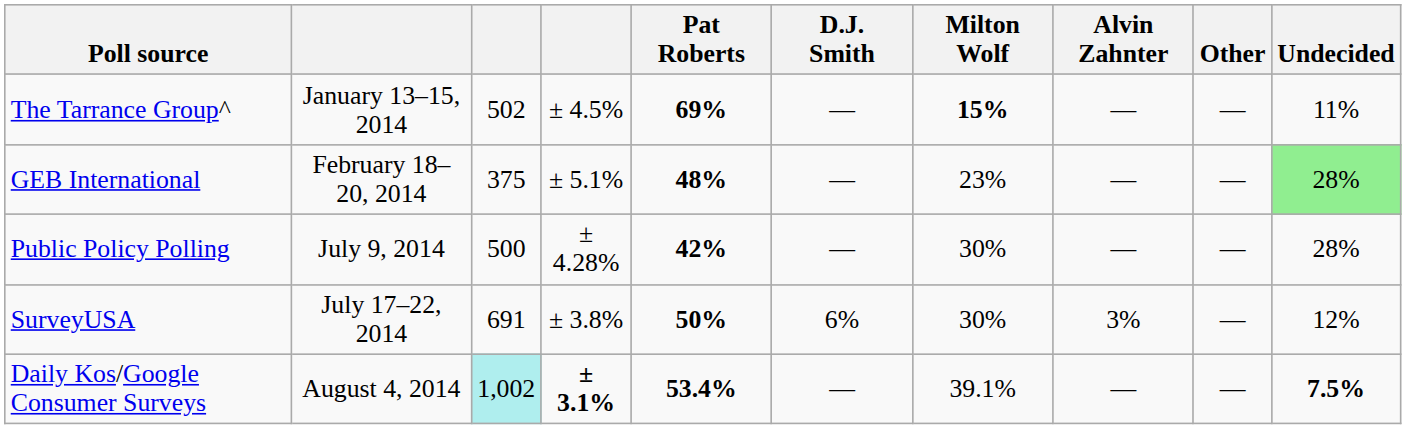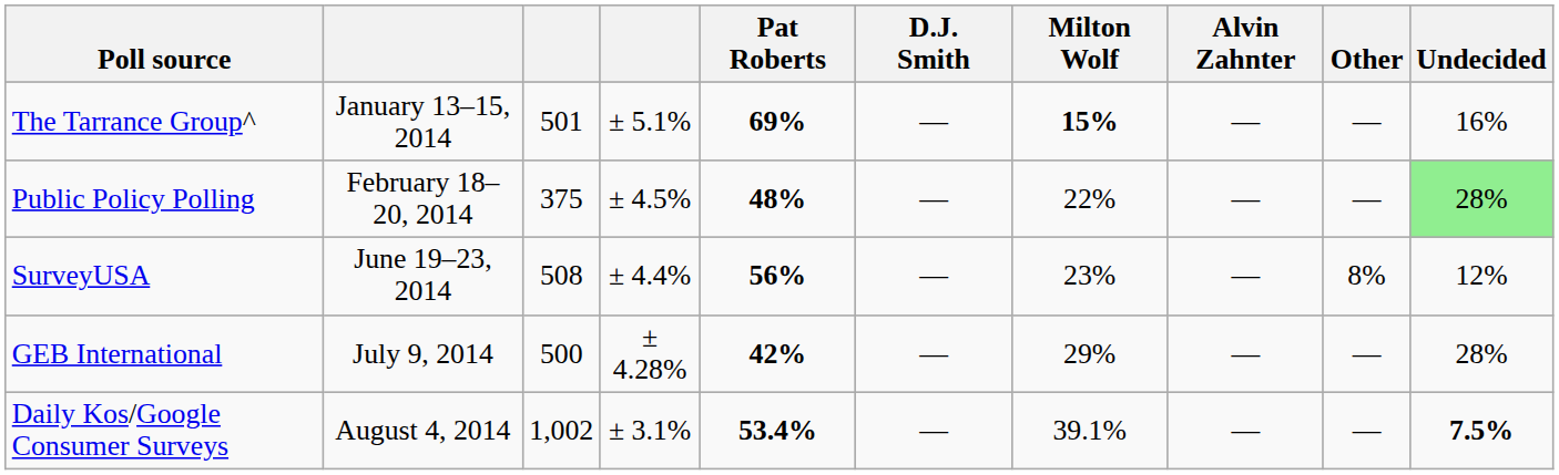January 13–15, 2014 | column 3: 502 -> 501
January 13–15, 2014 | column 4: ± 4.5% -> ± 5.1%
January 13–15, 2014 | Undecided: 11% -> 16%
February 18–20, 2014 | Poll source: GEB International -> Public Policy Polling
February 18–20, 2014 | column 4: ± 5.1% -> ± 4.5%
February 18–20, 2014 | Milton Wolf: 23% -> 22%
+ row: SurveyUSA | June 19–23, 2014 | 508 | ± 4.4% | 56% | — | 23% | — | 8% | 12%
July 9, 2014 | Poll source: Public Policy Polling -> GEB International
July 9, 2014 | Milton Wolf: 30% -> 29%
- row: SurveyUSA | July 17–22, 2014 | 691 | ± 3.8% | 50% | 6% | 30% | 3% | — | 12%
August 4, 2014 | column 3: paleturquoise background -> no background
August 4, 2014 | column 4: bold -> normal
